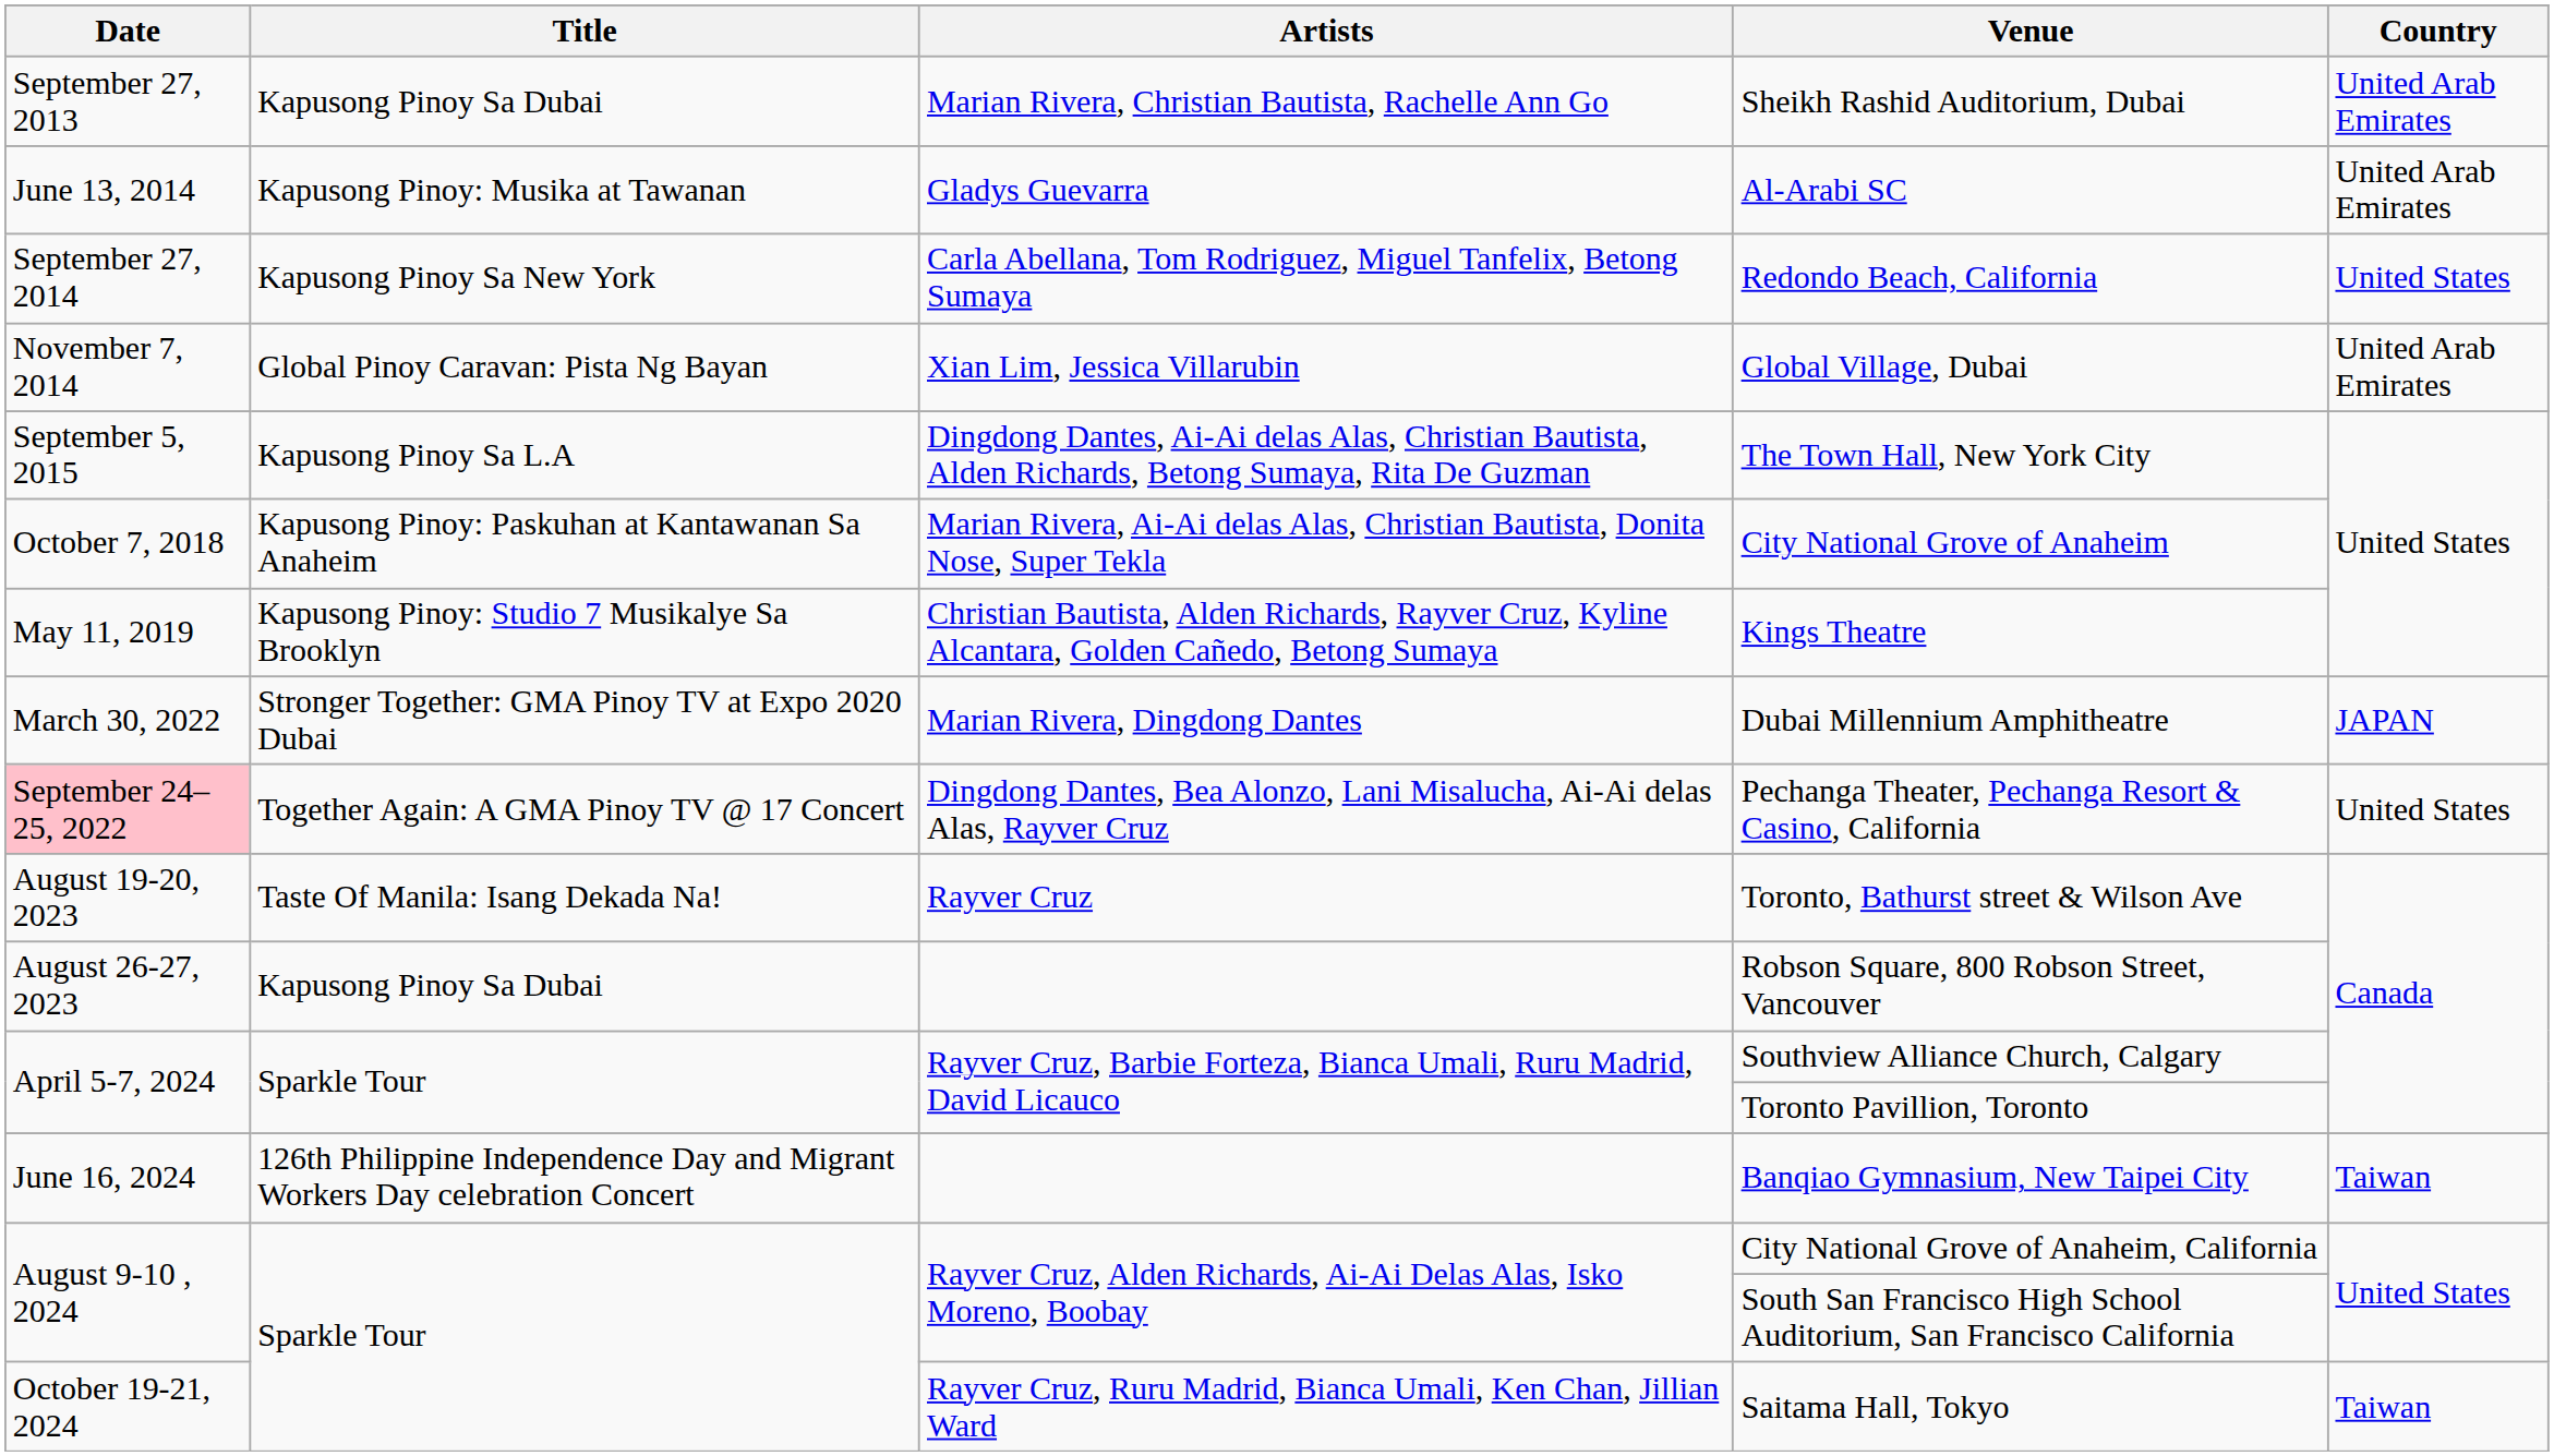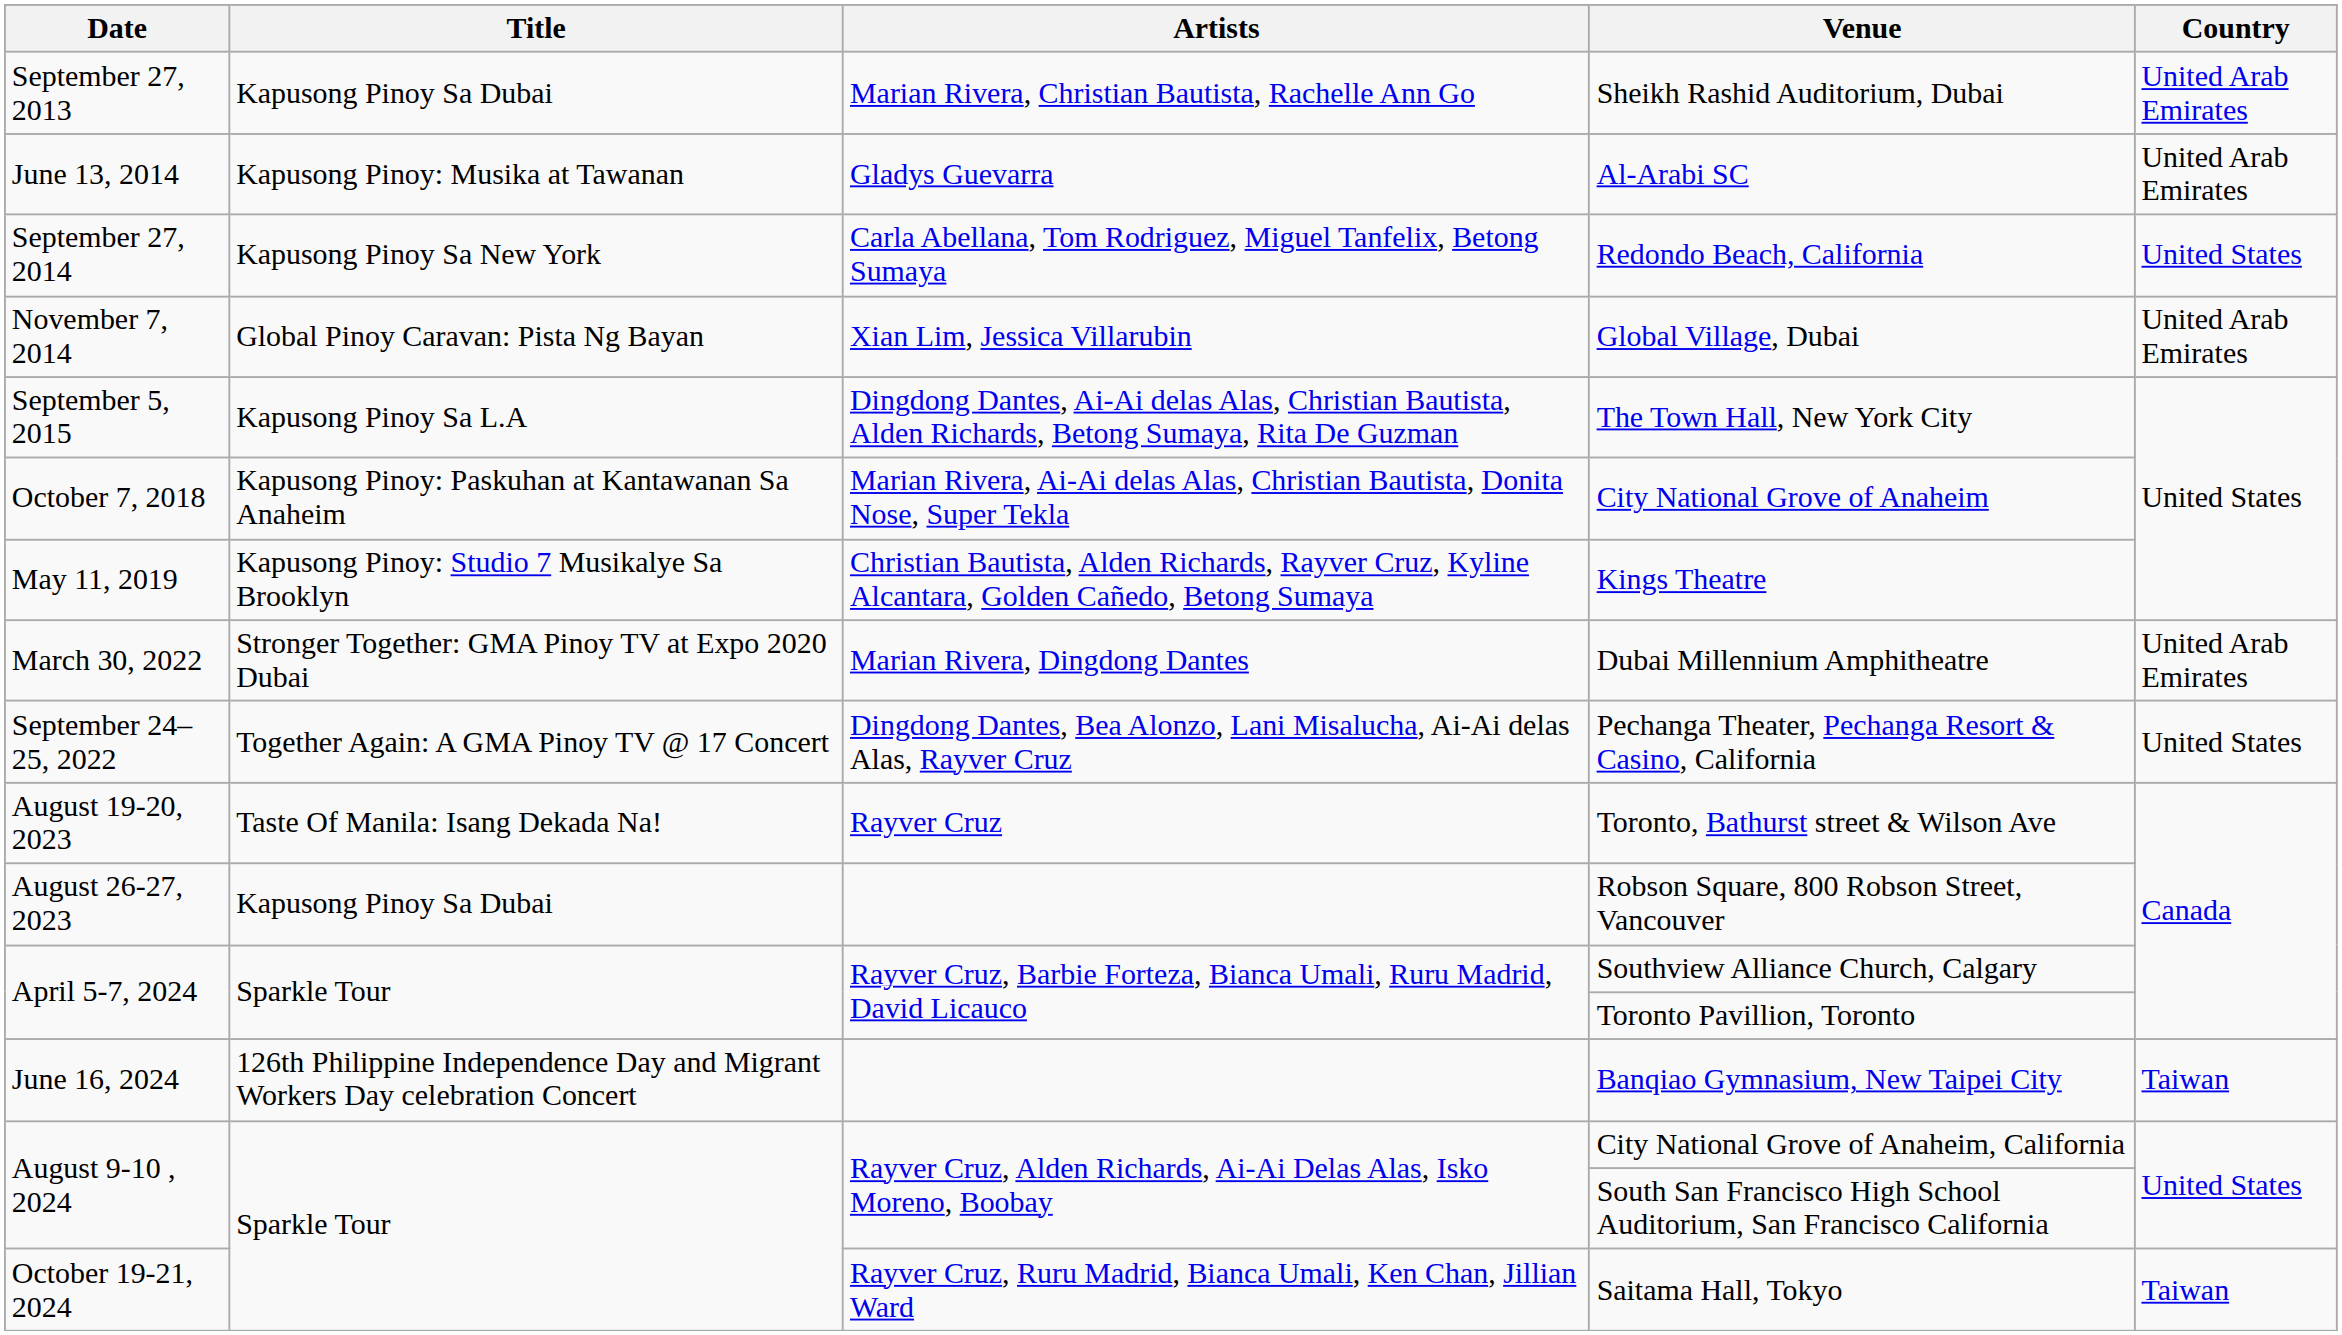Dubai Millennium Amphitheatre | Country: JAPAN -> United Arab Emirates
Pechanga Theater, Pechanga Resort & Casino, California | Date: pink background -> no background
